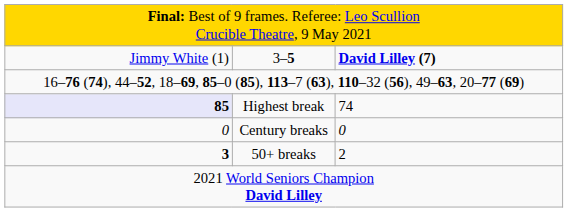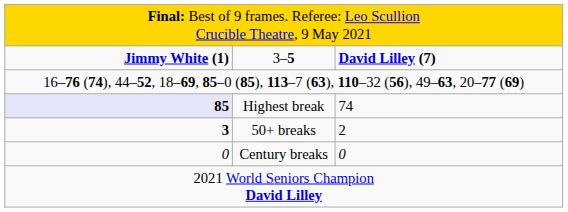3–5 | column 1: normal -> bold
rows swapped: Century breaks <-> 50+ breaks
